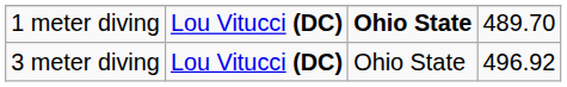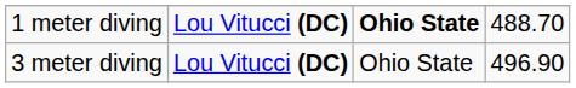1 meter diving | column 4: 489.70 -> 488.70
3 meter diving | column 4: 496.92 -> 496.90
